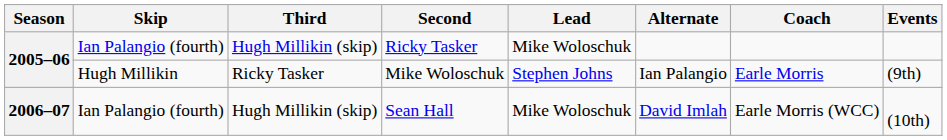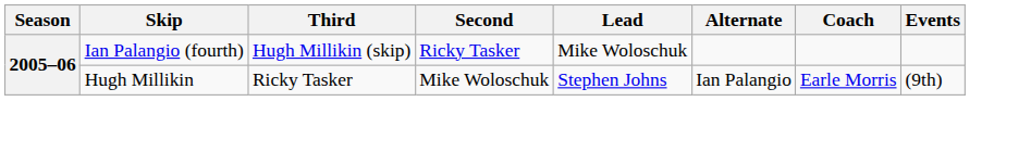- row: 2006–07 | Ian Palangio (fourth) | Hugh Millikin (skip) | Sean Hall | Mike Woloschuk | David Imlah | Earle Morris (WCC) | (10th)
